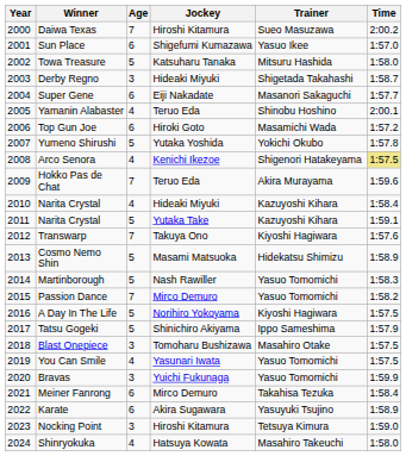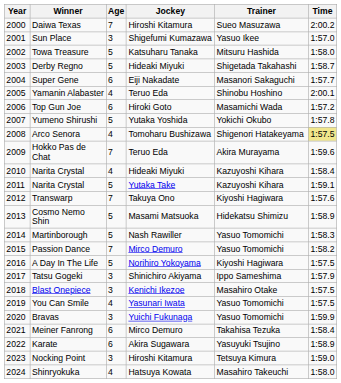Sun Place | Age: 6 -> 3
Derby Regno | Age: 3 -> 5
Arco Senora | Jockey: Kenichi Ikezoe -> Tomoharu Bushizawa
Tatsu Gogeki | Age: 5 -> 3
Blast Onepiece | Jockey: Tomoharu Bushizawa -> Kenichi Ikezoe
